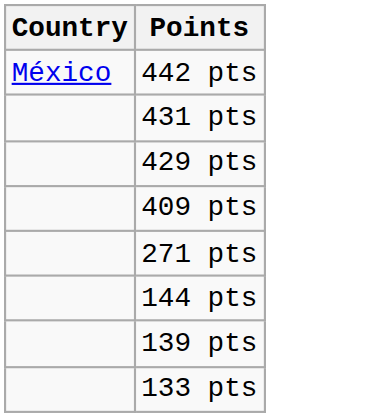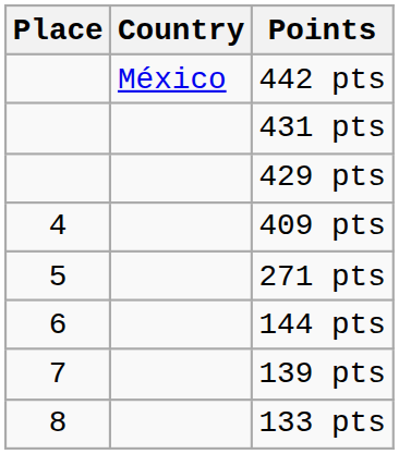+ column: Place | 4 | 5 | 6 | 7 | 8
